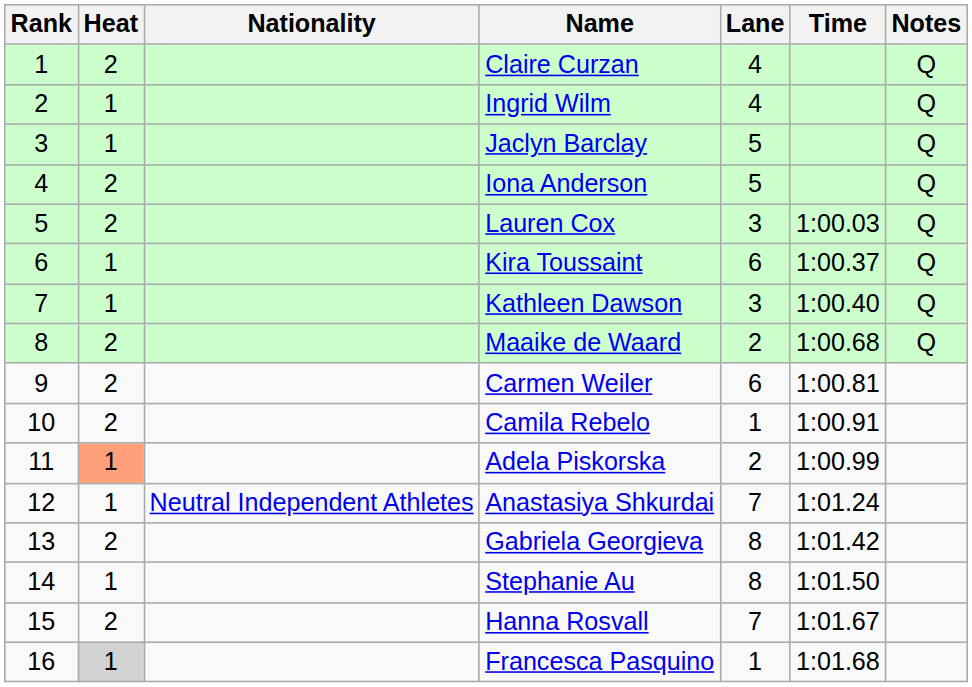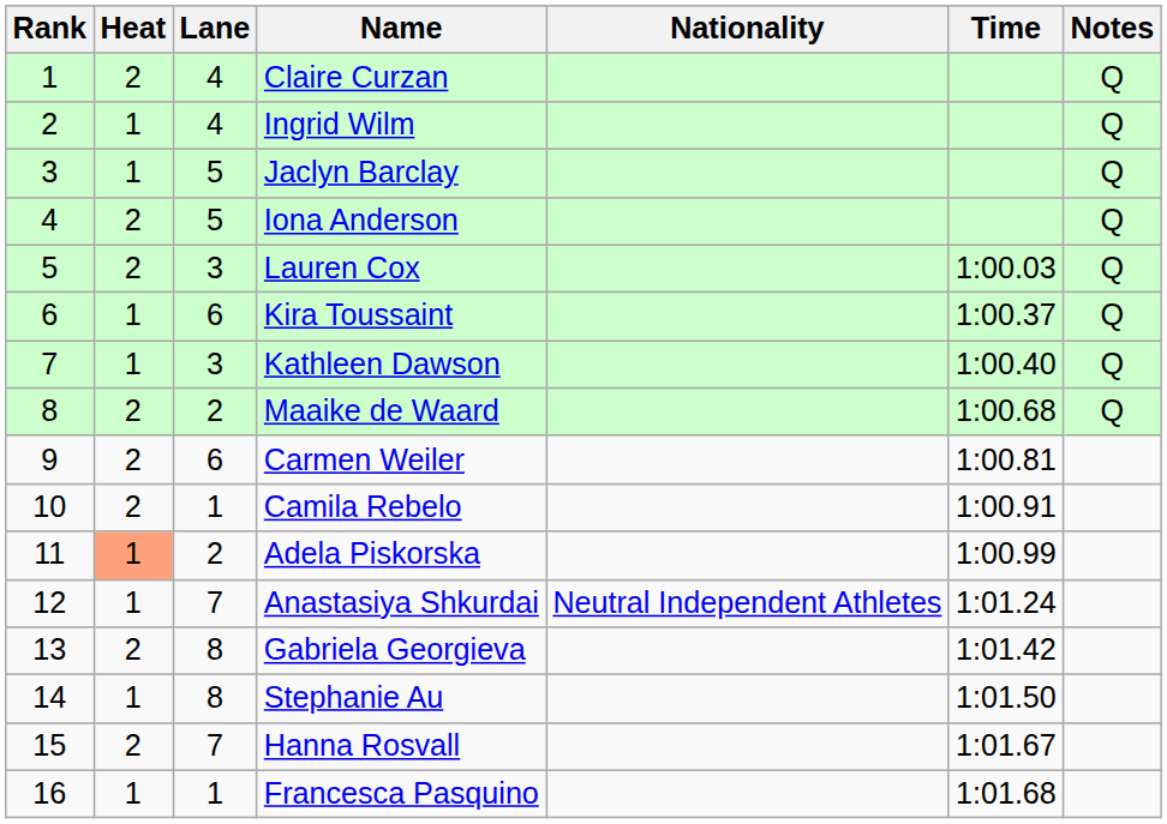columns swapped: Lane <-> Nationality
Francesca Pasquino | Heat: lightgrey background -> no background
